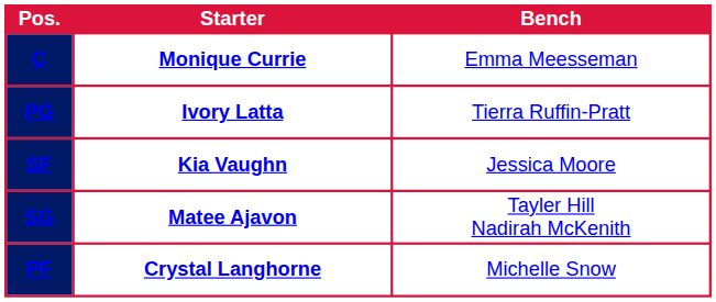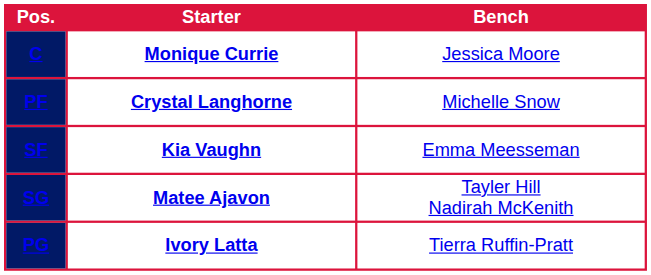C | Bench: Emma Meesseman -> Jessica Moore
rows swapped: PF <-> PG
SF | Bench: Jessica Moore -> Emma Meesseman
